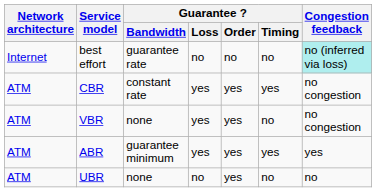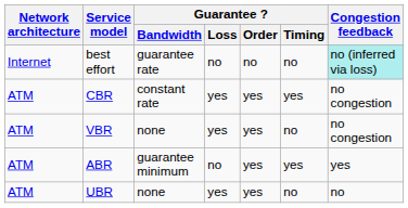ABR | Guarantee ? / Loss: yes -> no
UBR | Guarantee ? / Loss: no -> yes
